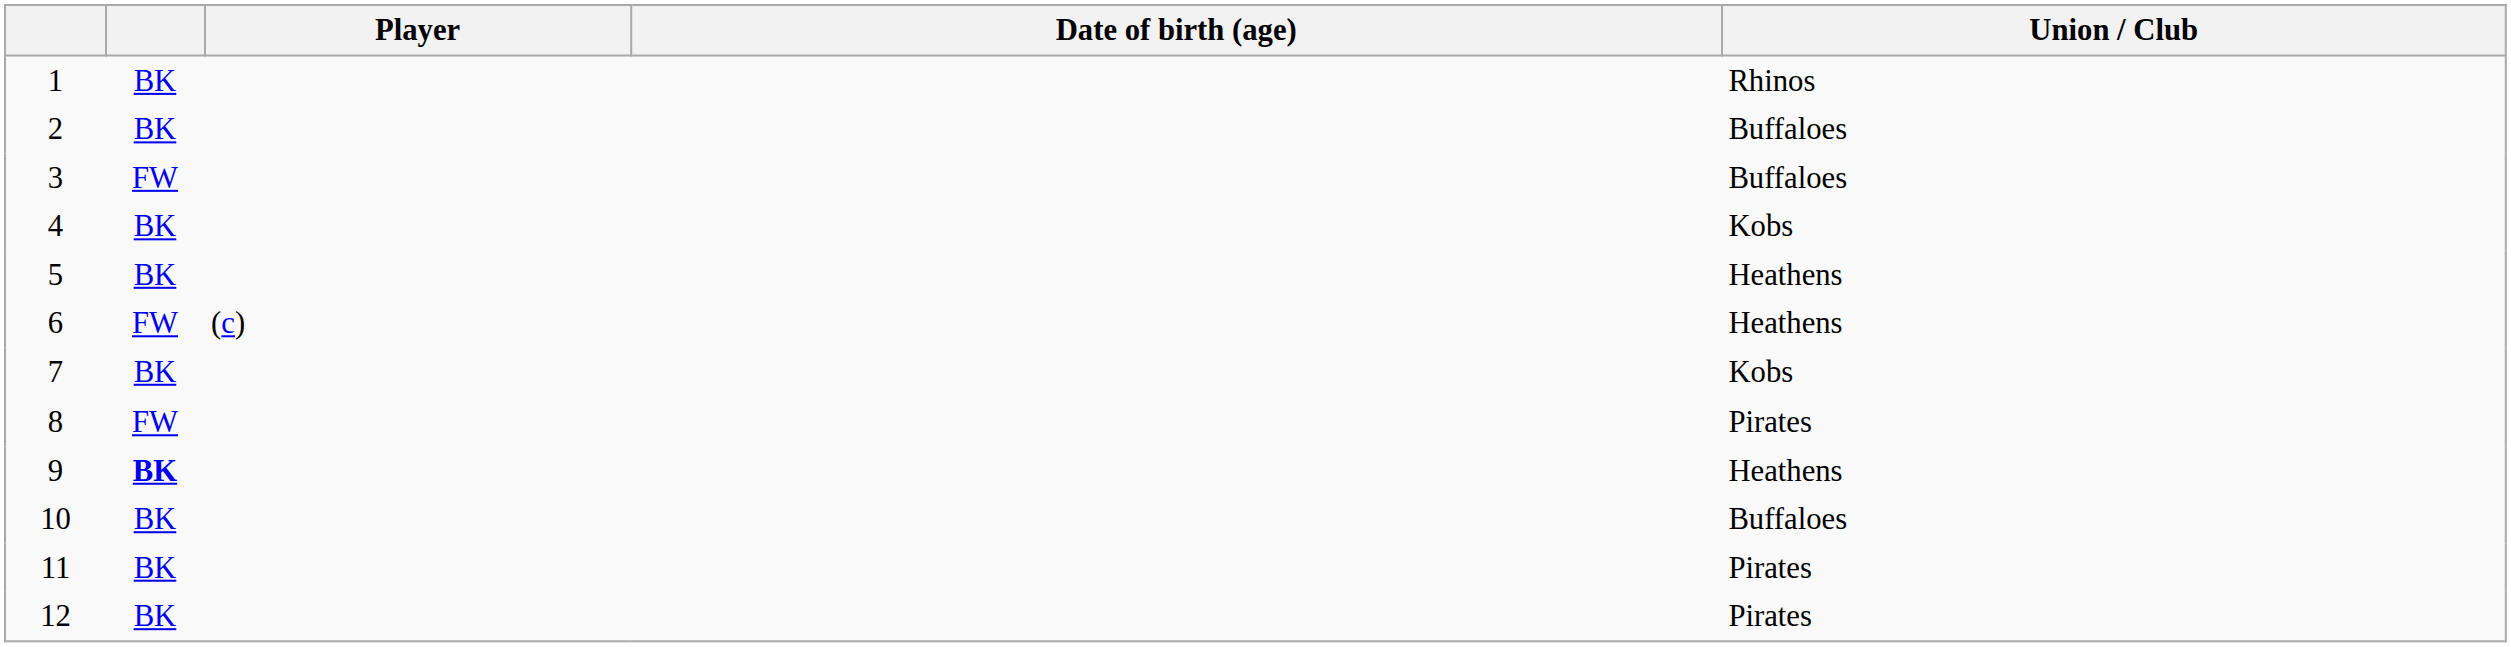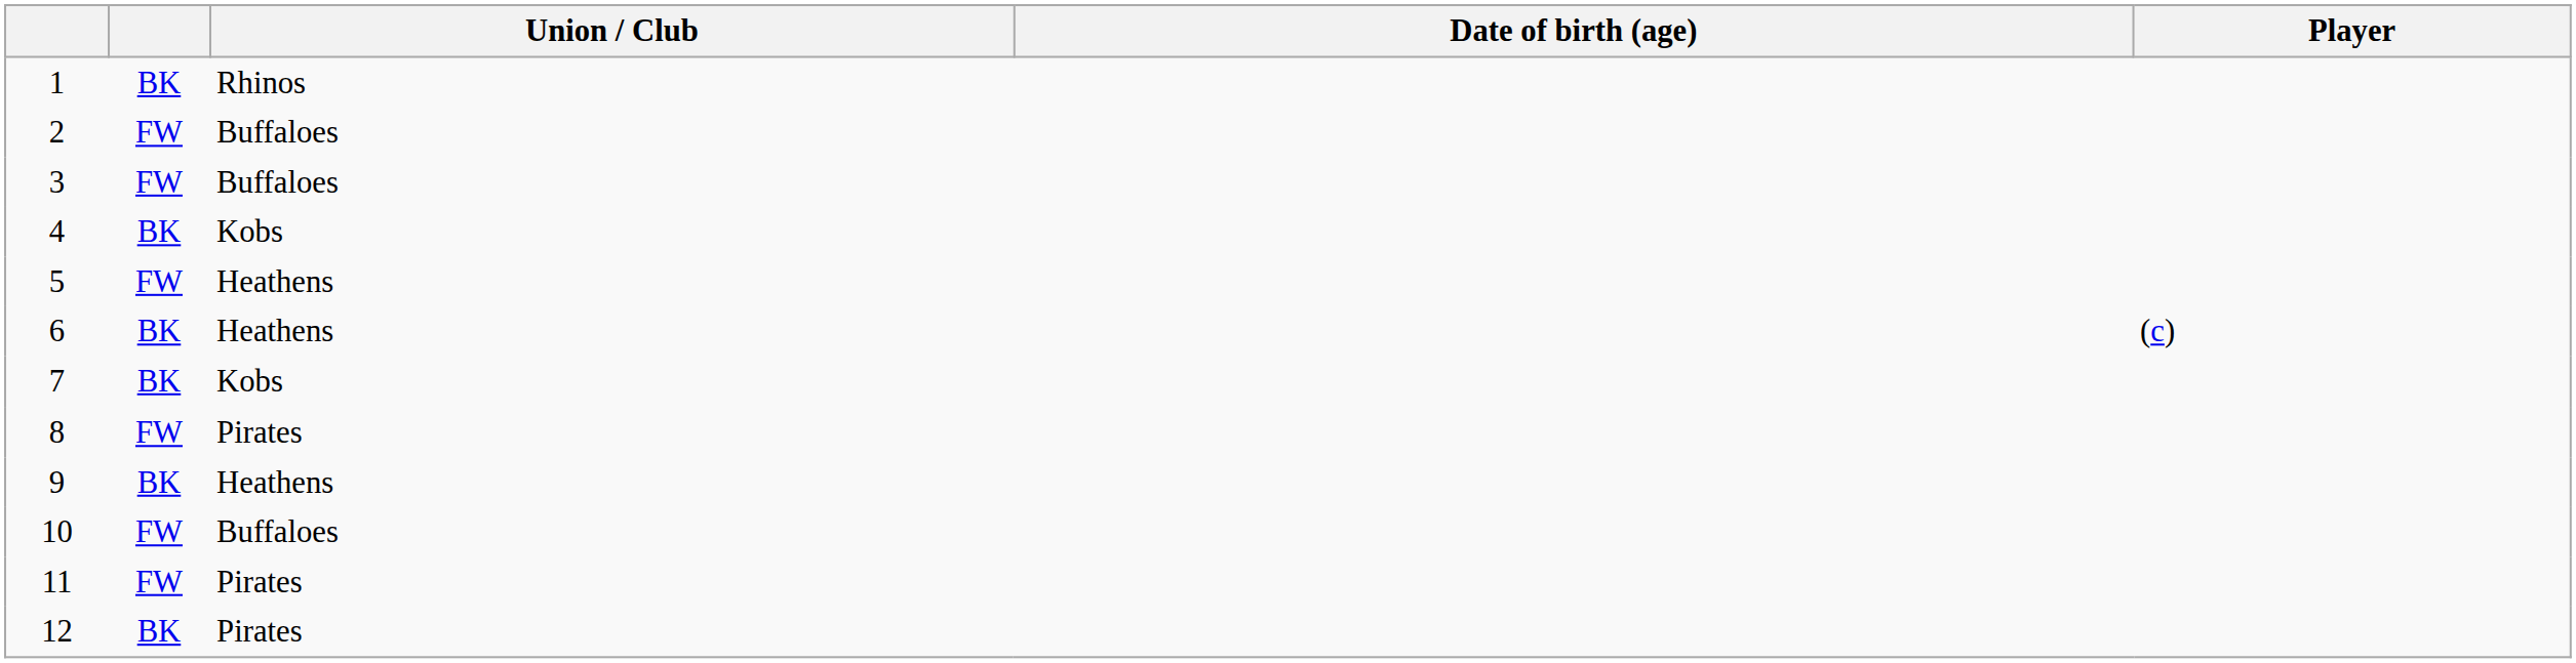columns swapped: Player <-> Union / Club
2 | column 2: BK -> FW
5 | column 2: BK -> FW
6 | column 2: FW -> BK
9 | column 2: bold -> normal
10 | column 2: BK -> FW
11 | column 2: BK -> FW
